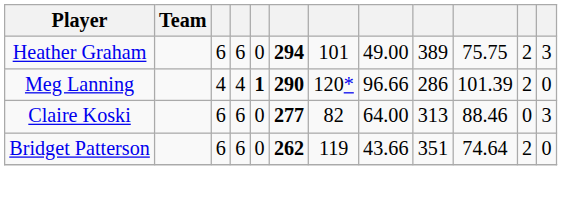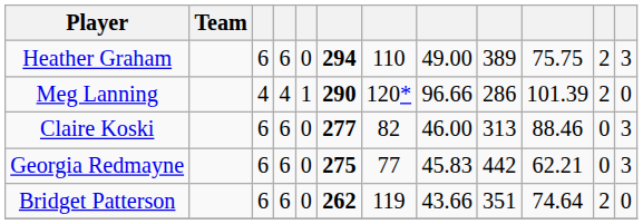Heather Graham | column 7: 101 -> 110
Meg Lanning | column 5: bold -> normal
Claire Koski | column 8: 64.00 -> 46.00
+ row: Georgia Redmayne | 6 | 6 | 0 | 275 | 77 | 45.83 | 442 | 62.21 | 0 | 3
